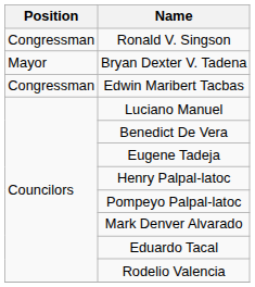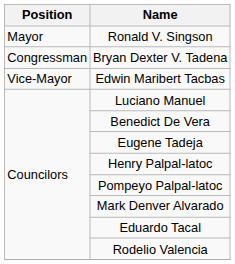Ronald V. Singson | Position: Congressman -> Mayor
Bryan Dexter V. Tadena | Position: Mayor -> Congressman
Edwin Maribert Tacbas | Position: Congressman -> Vice-Mayor
